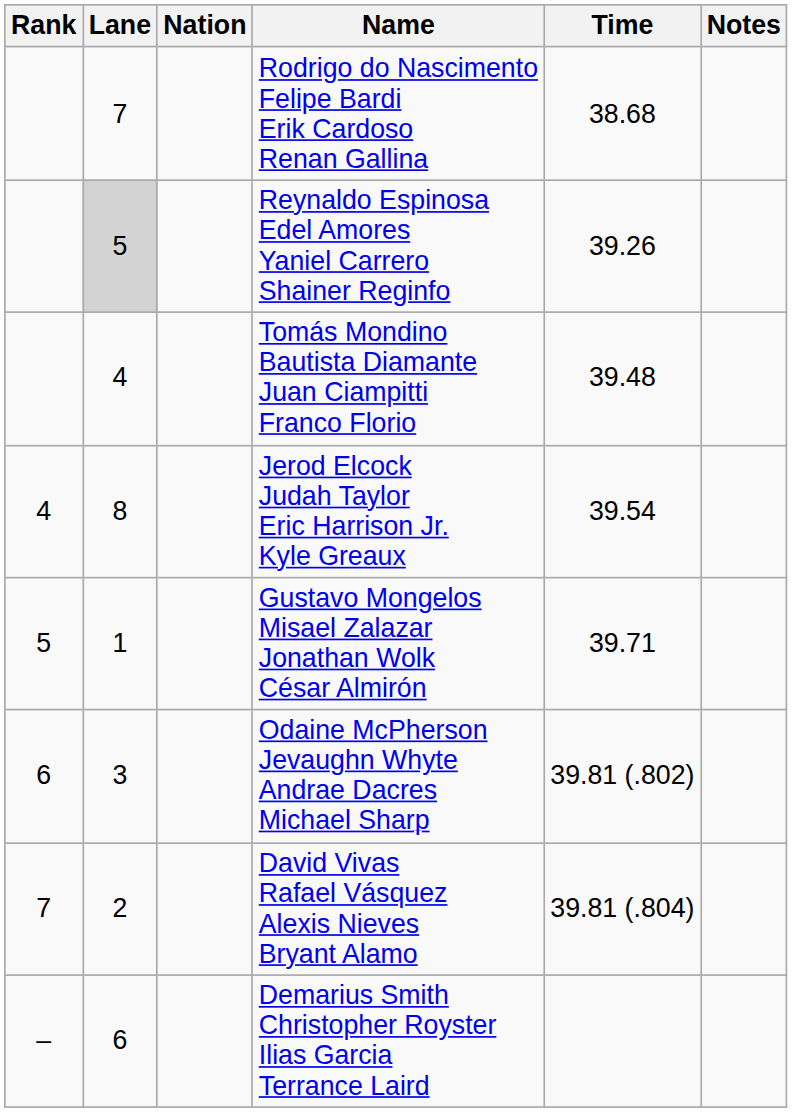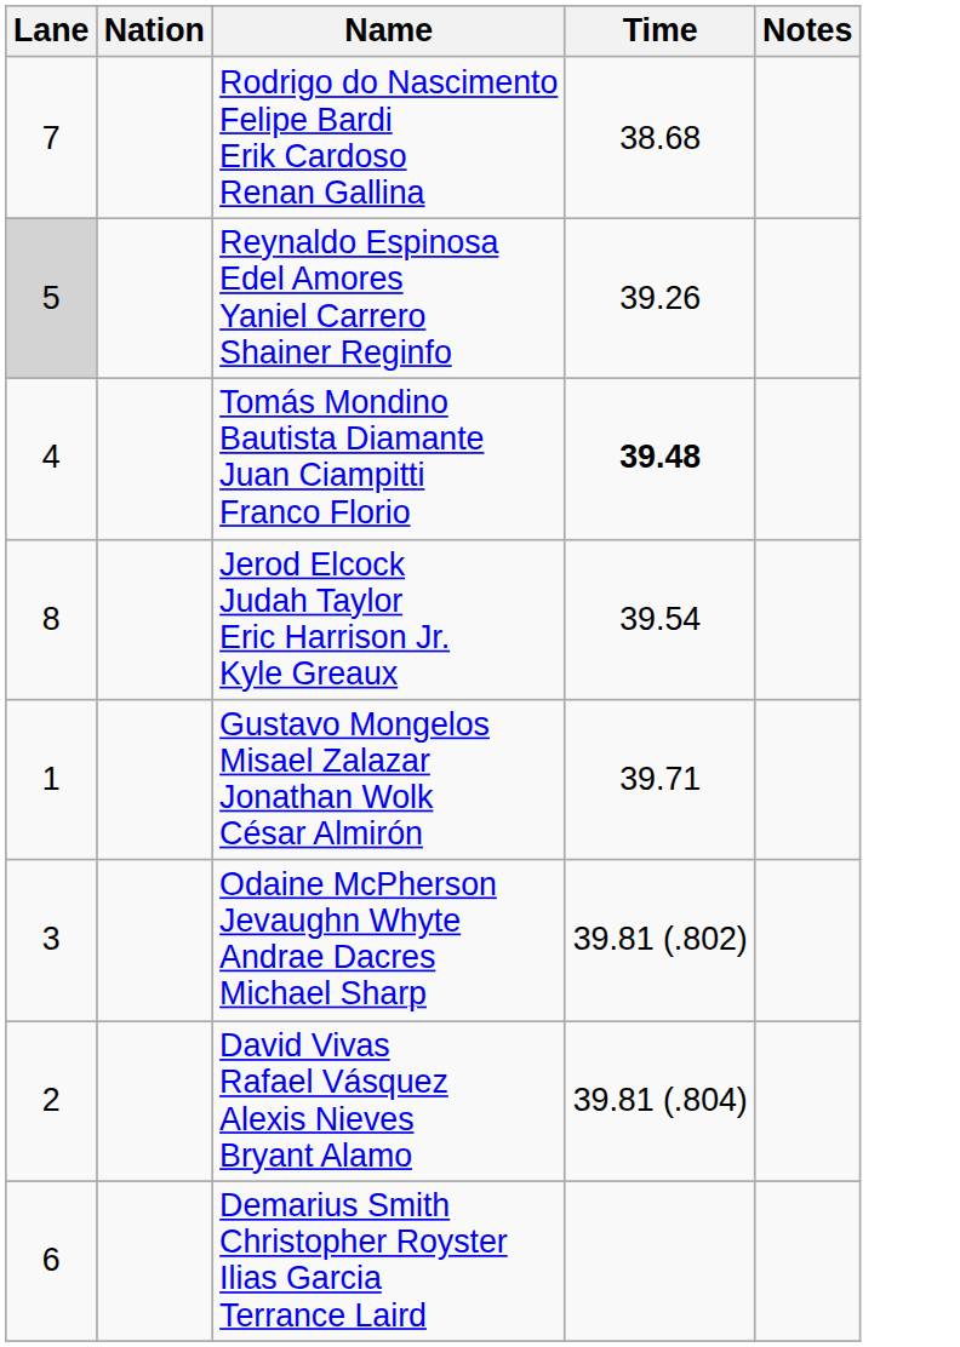- column: Rank | 4 | 5 | 6 | 7 | –
Tomás Mondino Bautista Diamante Juan Ciampitti Franco Florio | Time: normal -> bold
